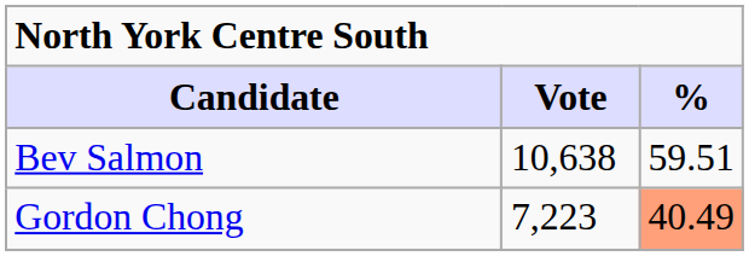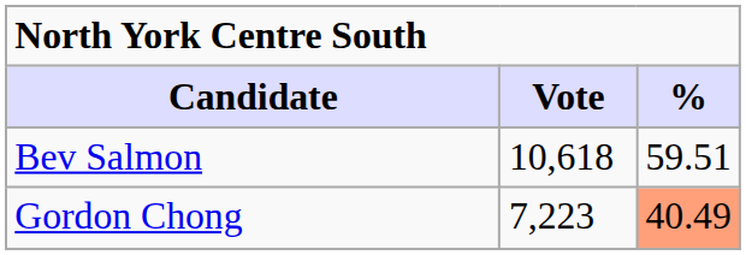Bev Salmon | Vote: 10,638 -> 10,618
